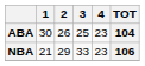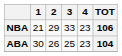rows swapped: NBA <-> ABA
